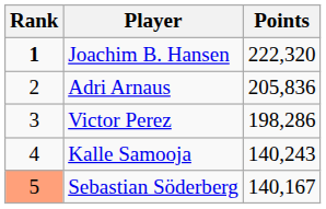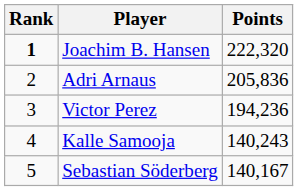Victor Perez | Points: 198,286 -> 194,236
Sebastian Söderberg | Rank: lightsalmon background -> no background
